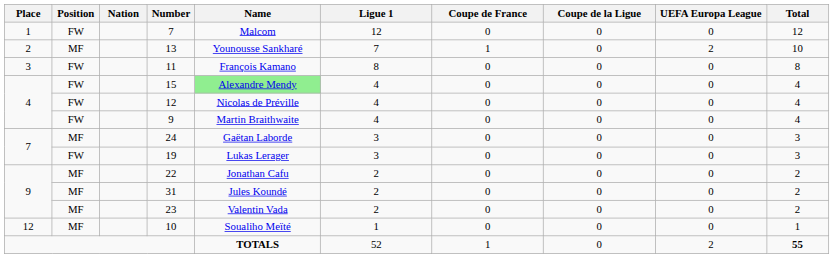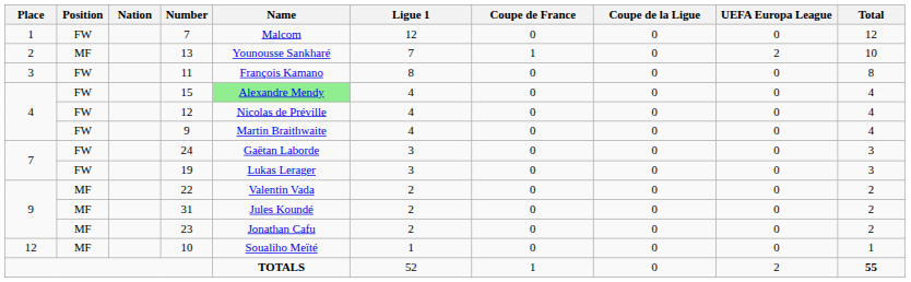24 | Position: MF -> FW
22 | Name: Jonathan Cafu -> Valentin Vada
23 | Name: Valentin Vada -> Jonathan Cafu
